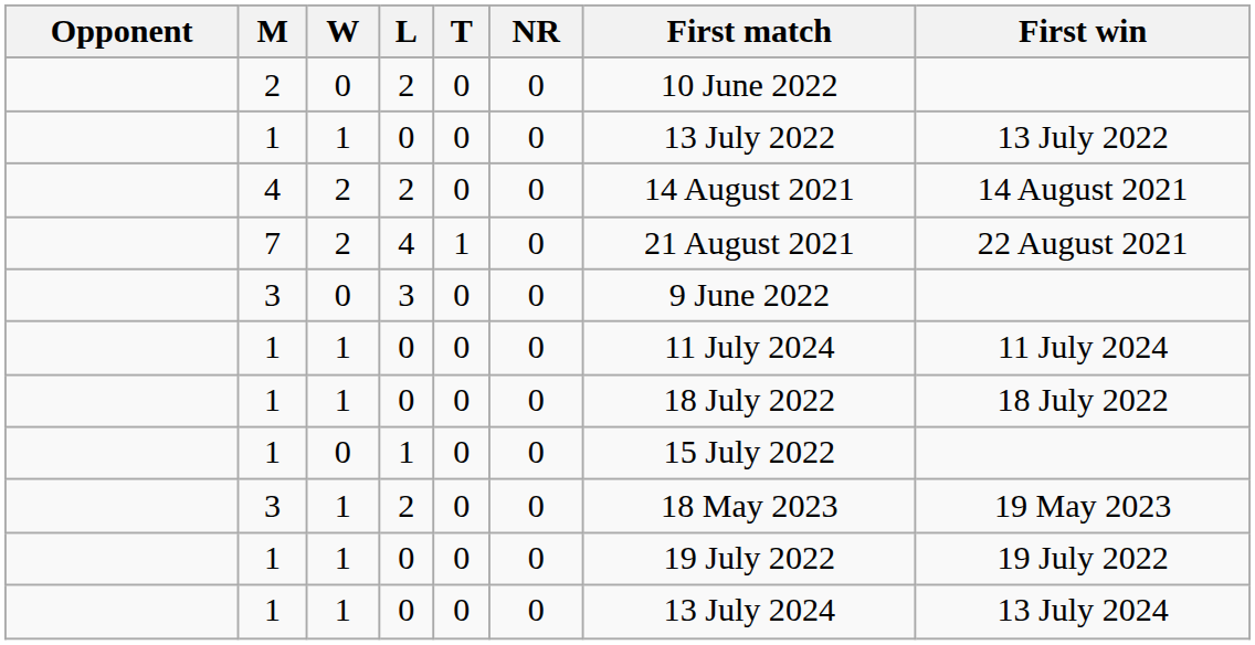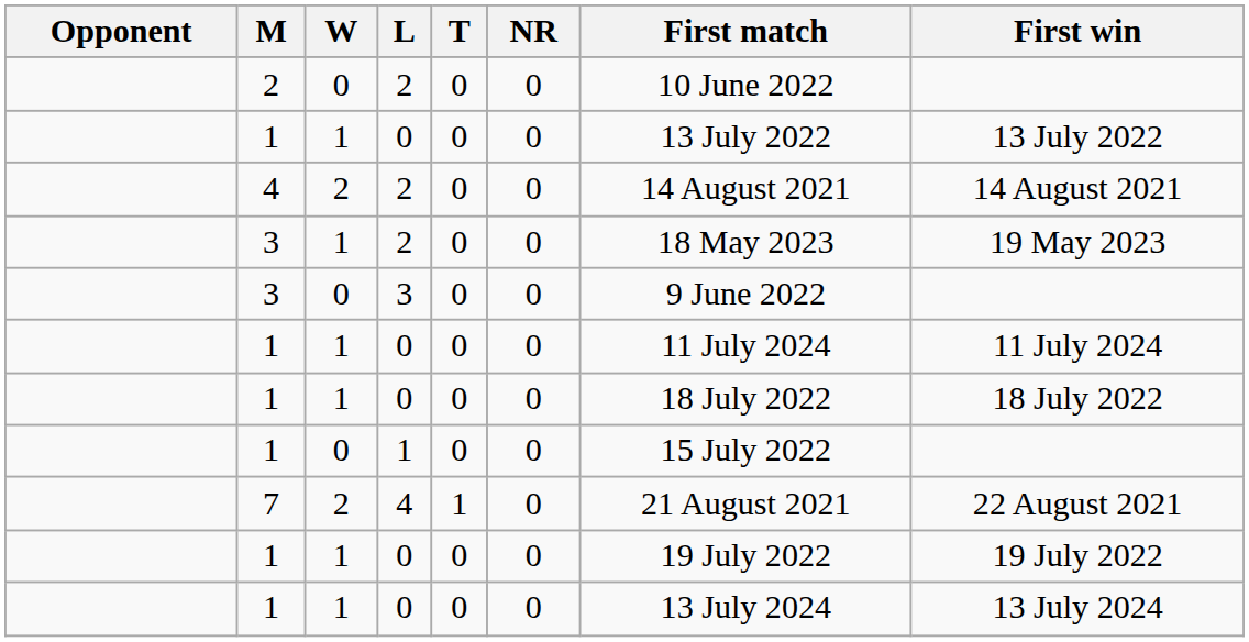rows swapped: 7 <-> 3 / 2
